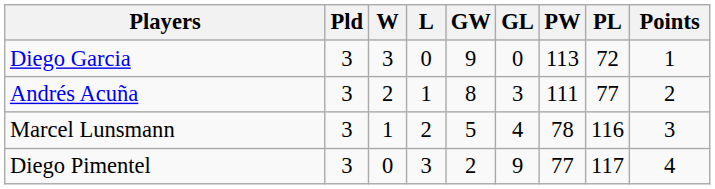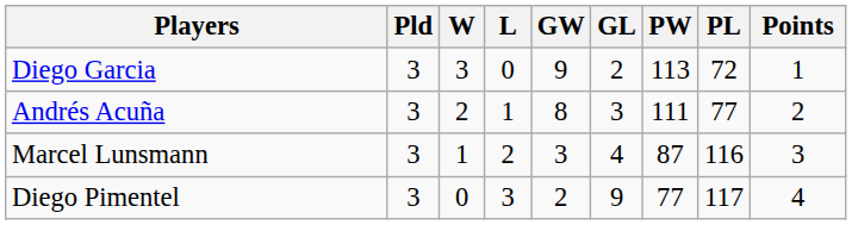Diego Garcia | GL: 0 -> 2
Marcel Lunsmann | GW: 5 -> 3
Marcel Lunsmann | PW: 78 -> 87
